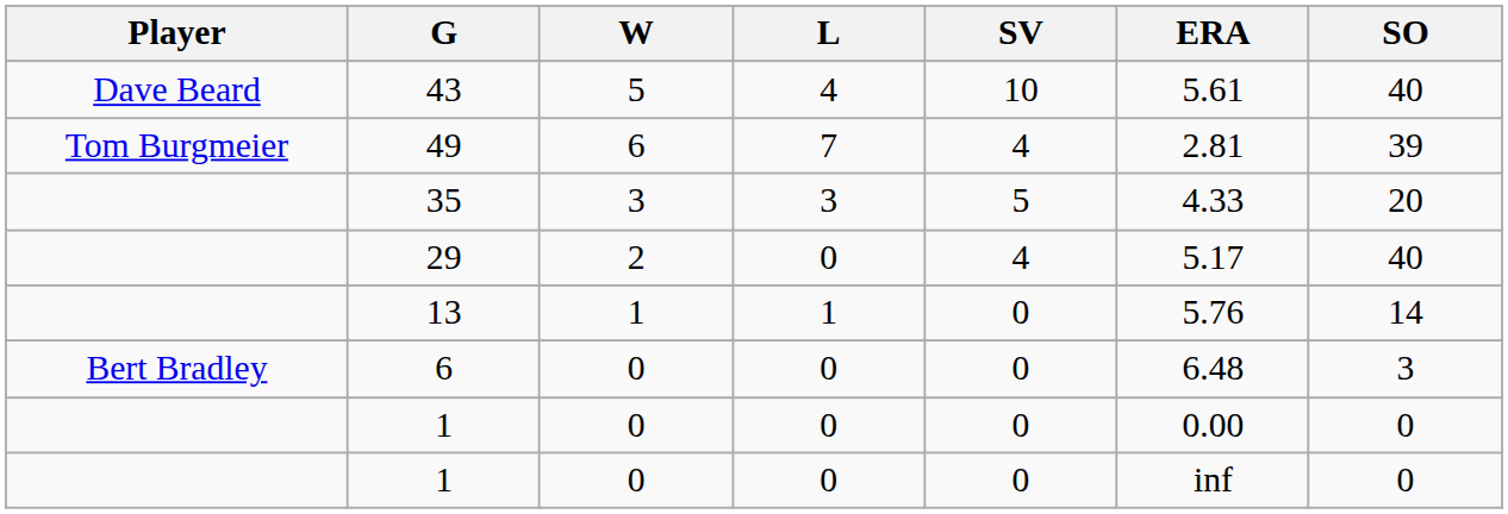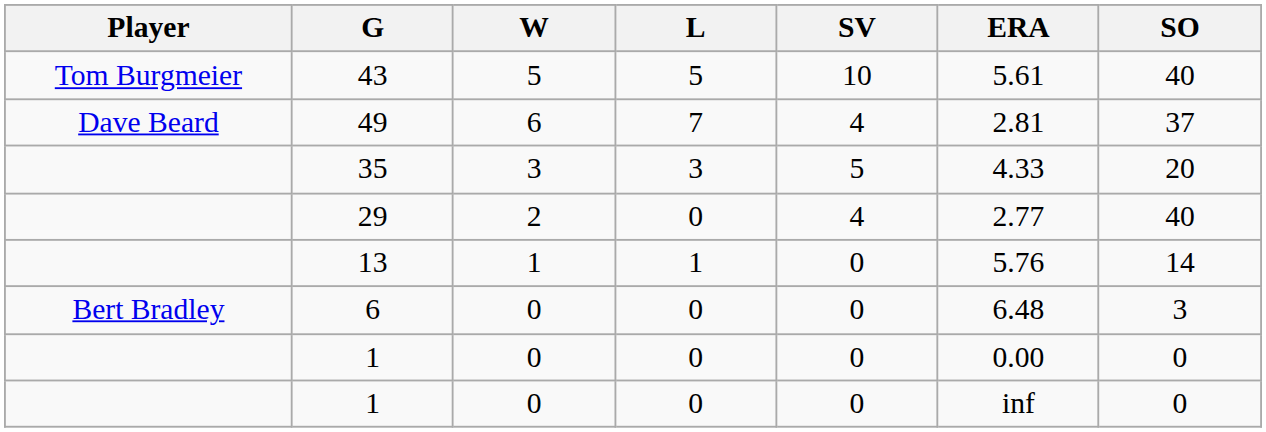43 | Player: Dave Beard -> Tom Burgmeier
43 | L: 4 -> 5
49 | Player: Tom Burgmeier -> Dave Beard
49 | SO: 39 -> 37
29 | ERA: 5.17 -> 2.77
